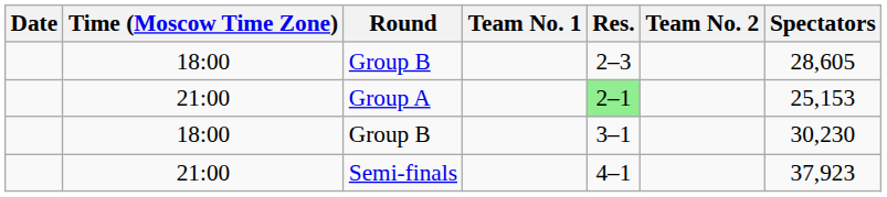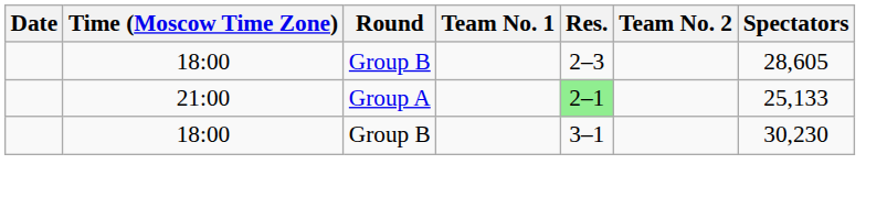Group A | Spectators: 25,153 -> 25,133
- row: 21:00 | Semi-finals | 4–1 | 37,923
